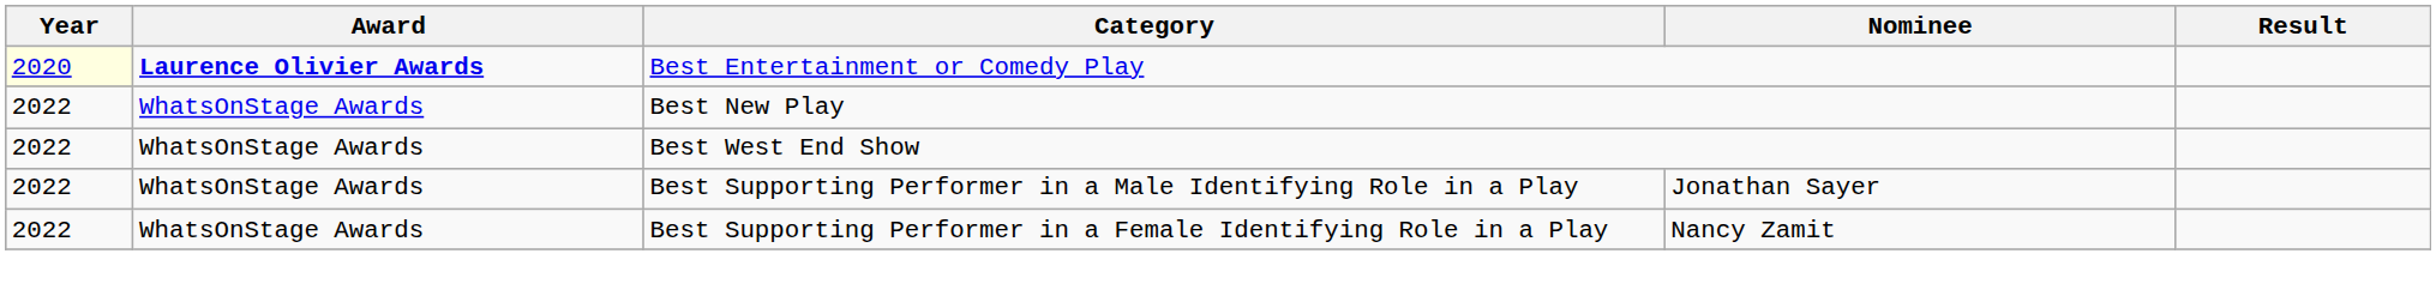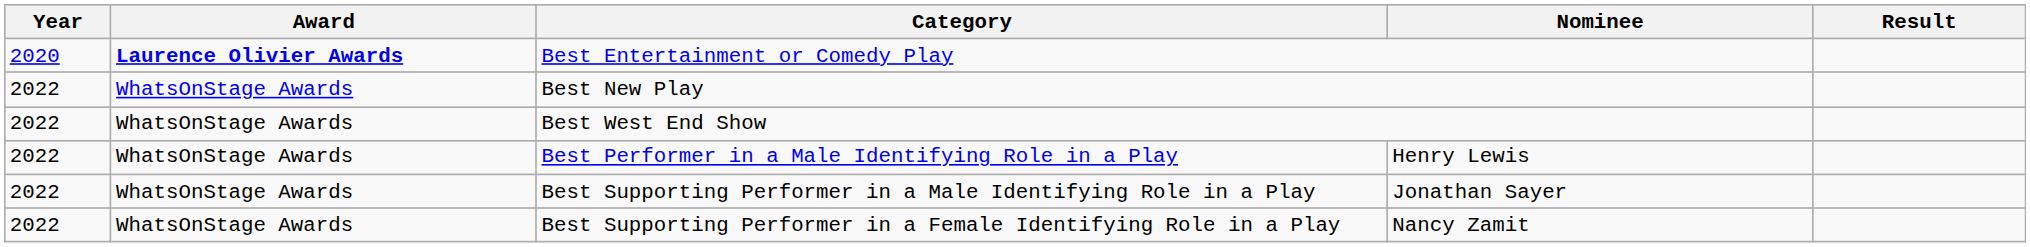Best Entertainment or Comedy Play | Year: lightyellow background -> no background
+ row: 2022 | WhatsOnStage Awards | Best Performer in a Male Identifying Role in a Play | Henry Lewis
